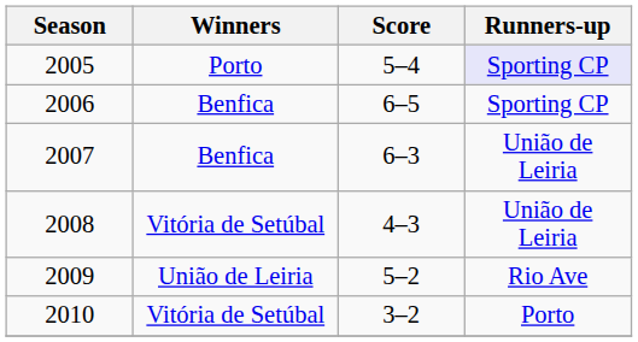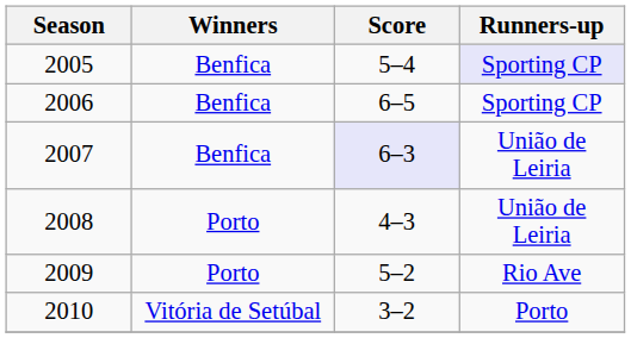2005 | Winners: Porto -> Benfica
2007 | Score: no background -> lavender background
2008 | Winners: Vitória de Setúbal -> Porto
2009 | Winners: União de Leiria -> Porto
